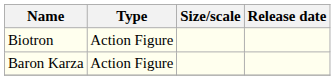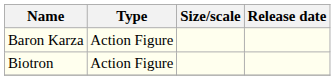rows swapped: Baron Karza <-> Biotron
